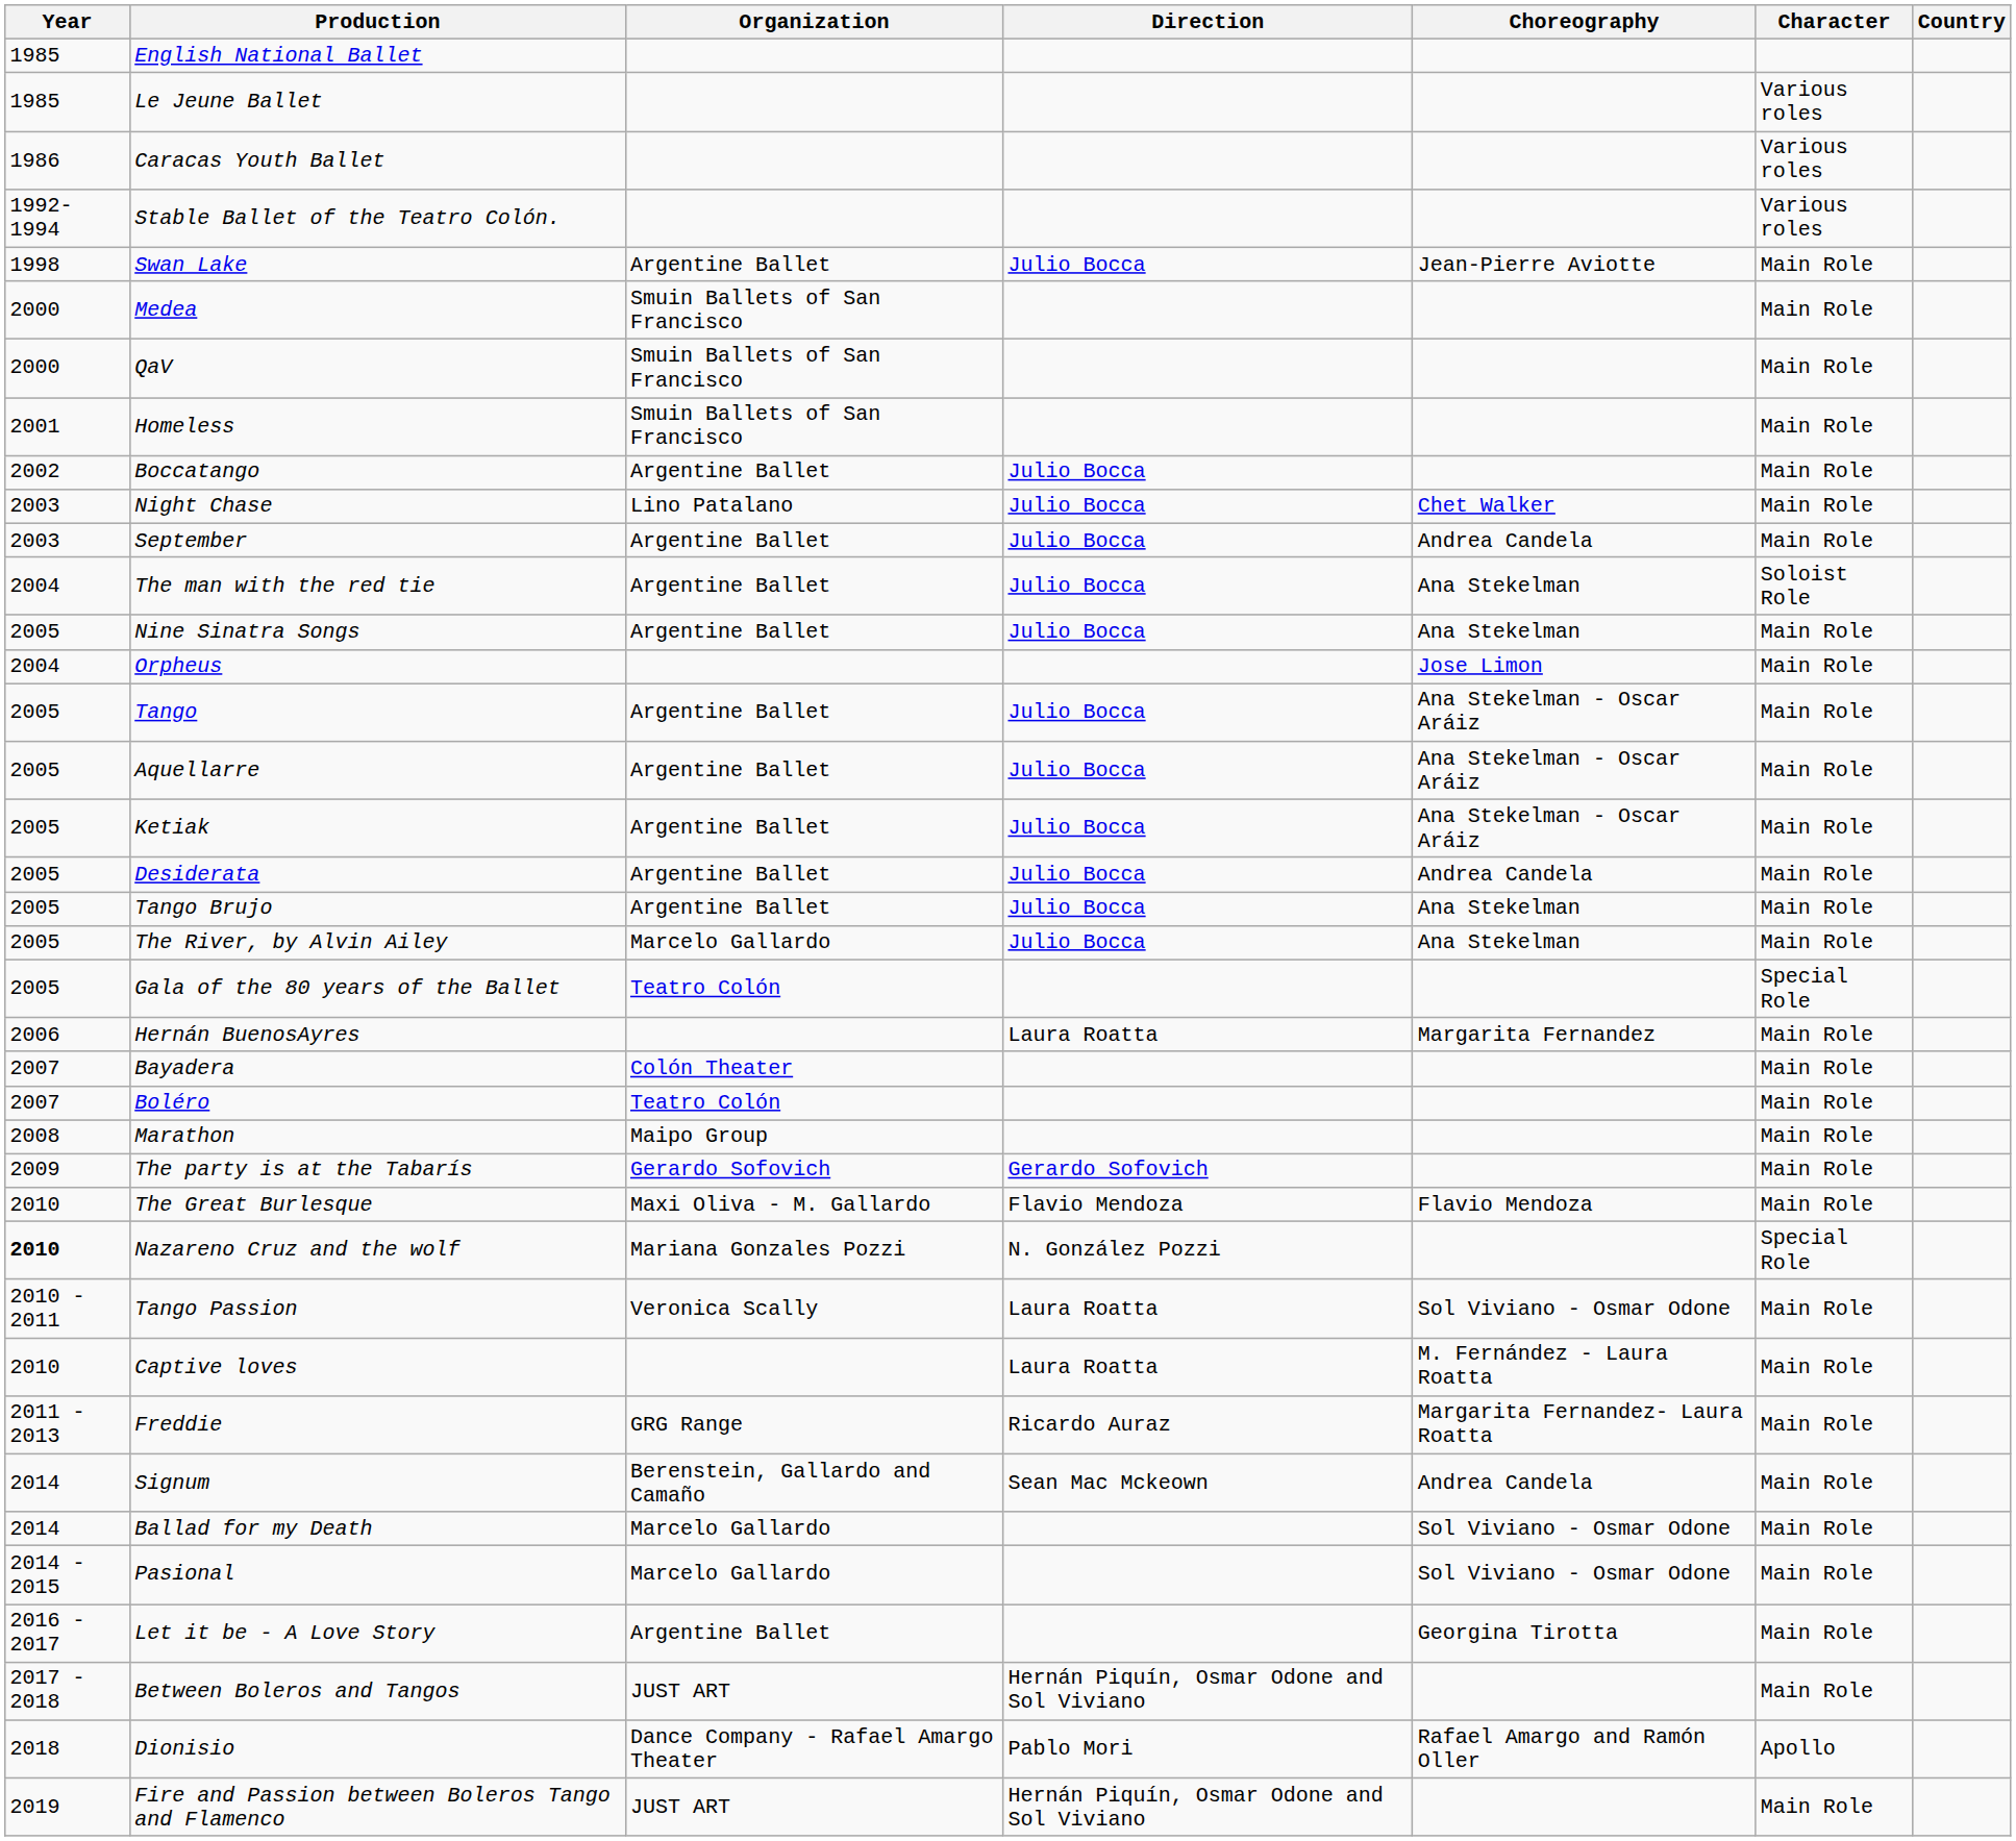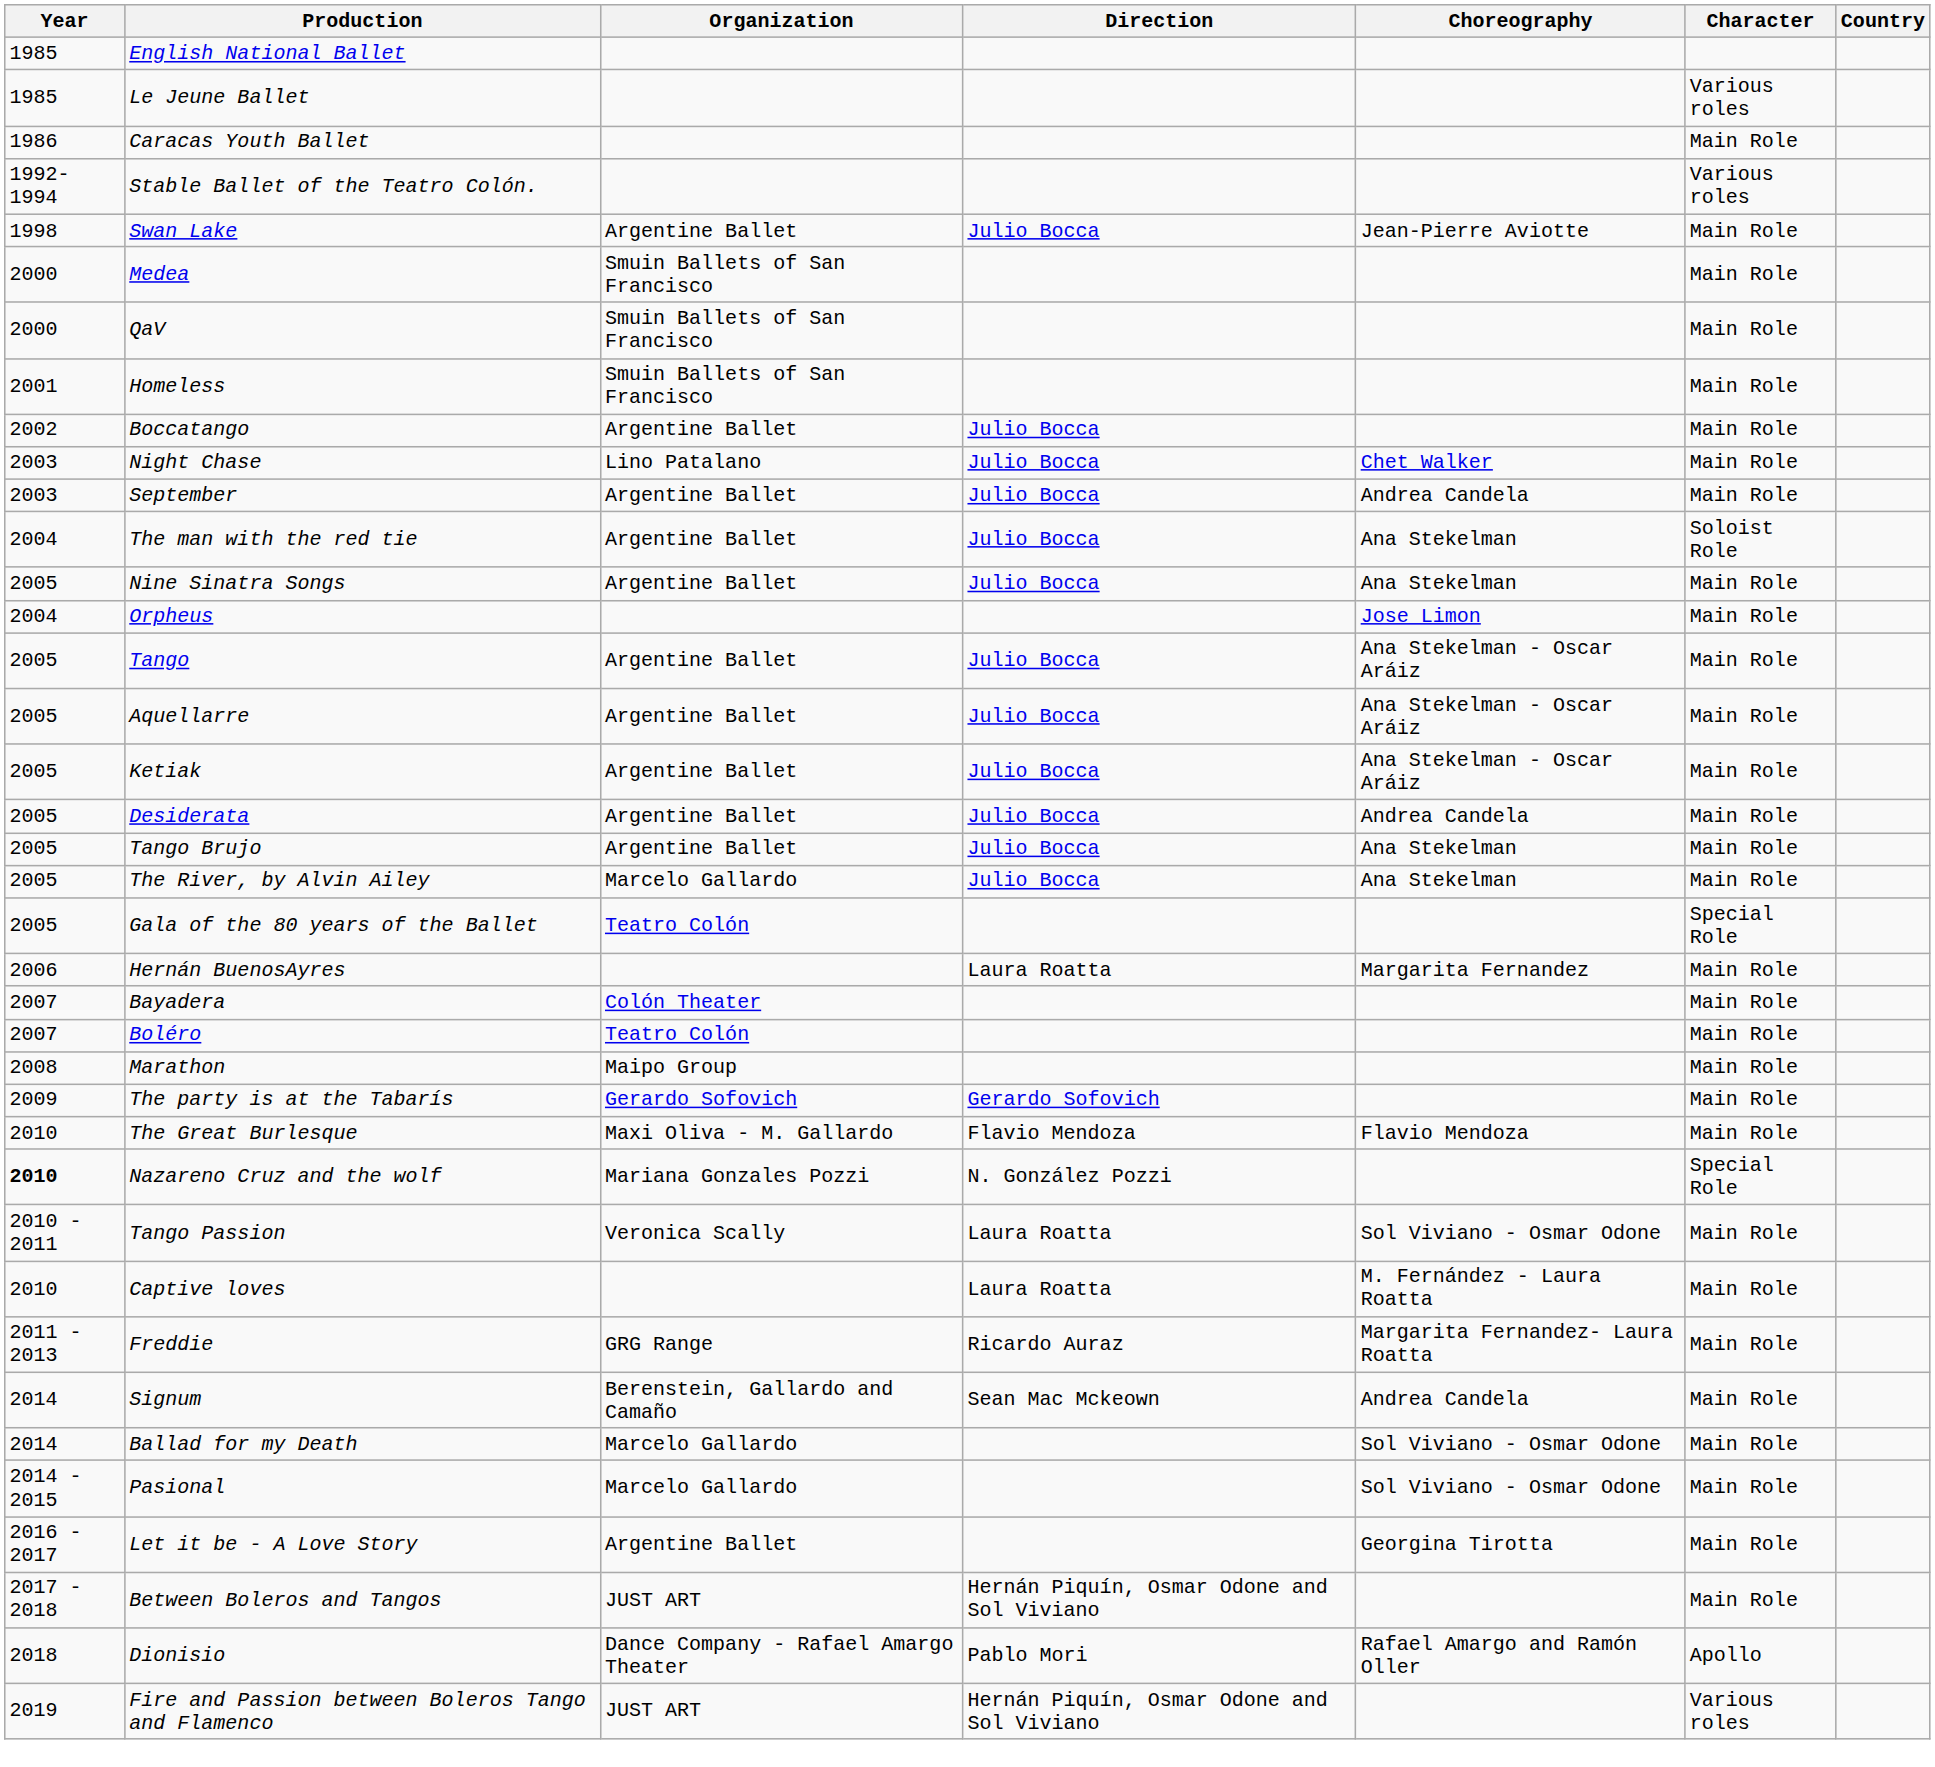Caracas Youth Ballet | Character: Various roles -> Main Role
Fire and Passion between Boleros Tango and Flamenco | Character: Main Role -> Various roles
